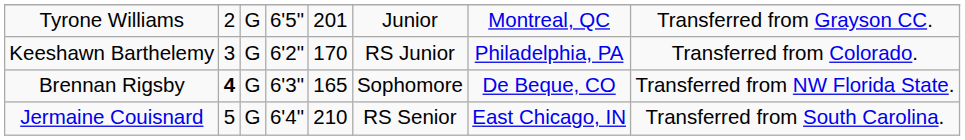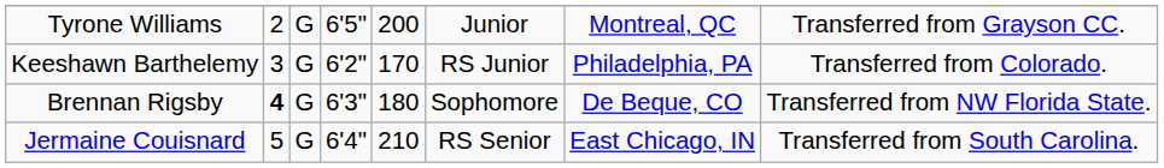Tyrone Williams | column 5: 201 -> 200
Brennan Rigsby | column 5: 165 -> 180
